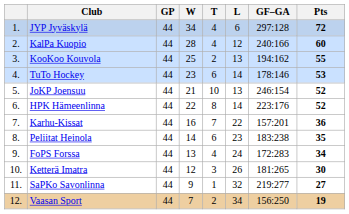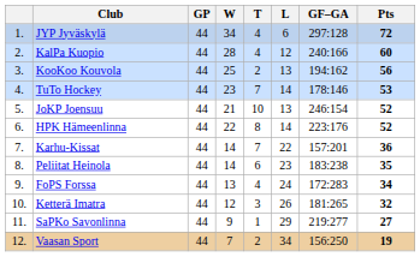KooKoo Kouvola | Pts: 55 -> 56
TuTo Hockey | T: 6 -> 7
Karhu-Kissat | W: 16 -> 14
Ketterä Imatra | Pts: 30 -> 32
SaPKo Savonlinna | L: 32 -> 29
